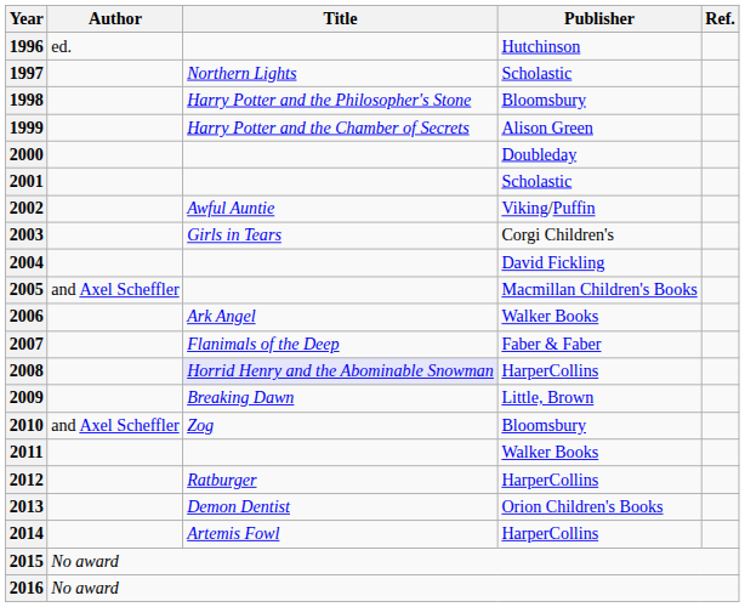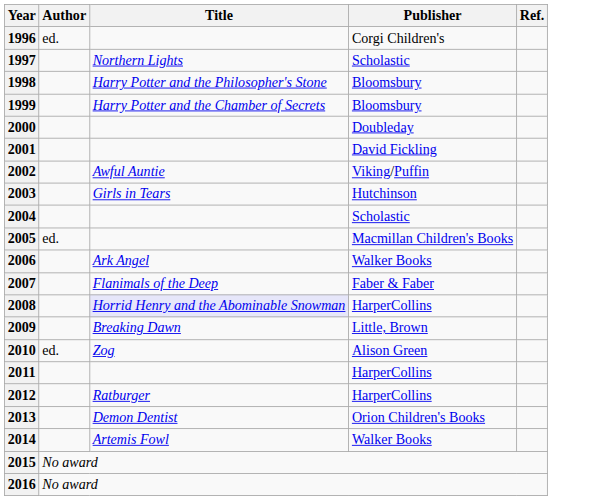1996 | Publisher: Hutchinson -> Corgi Children's
1999 | Publisher: Alison Green -> Bloomsbury
2001 | Publisher: Scholastic -> David Fickling
2003 | Publisher: Corgi Children's -> Hutchinson
2004 | Publisher: David Fickling -> Scholastic
2005 | Author: and Axel Scheffler -> ed.
2010 | Author: and Axel Scheffler -> ed.
2010 | Publisher: Bloomsbury -> Alison Green
2011 | Publisher: Walker Books -> HarperCollins
2014 | Publisher: HarperCollins -> Walker Books
